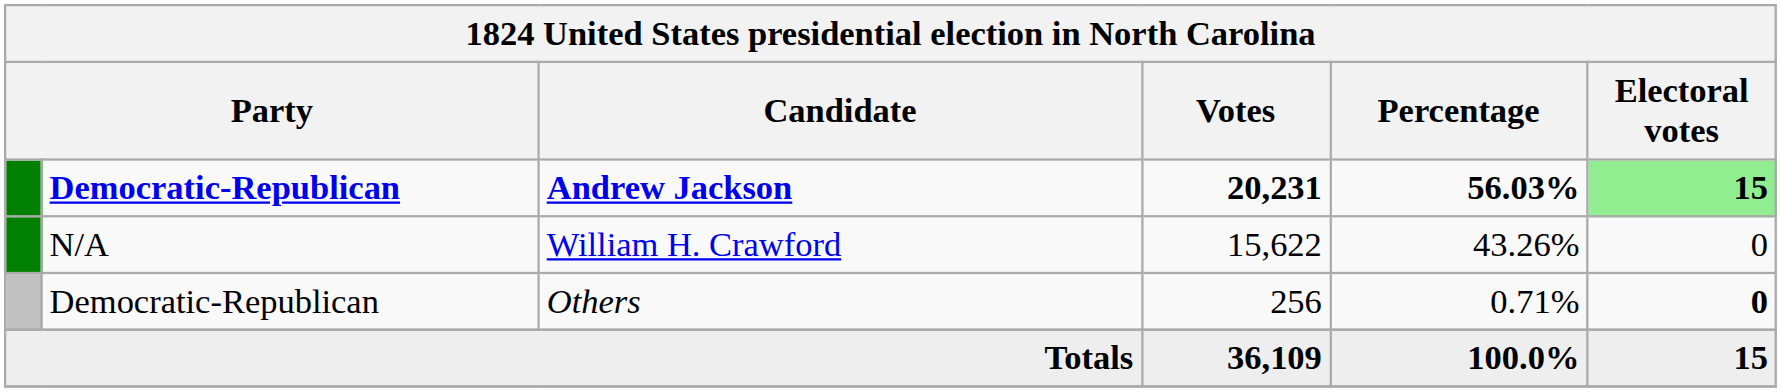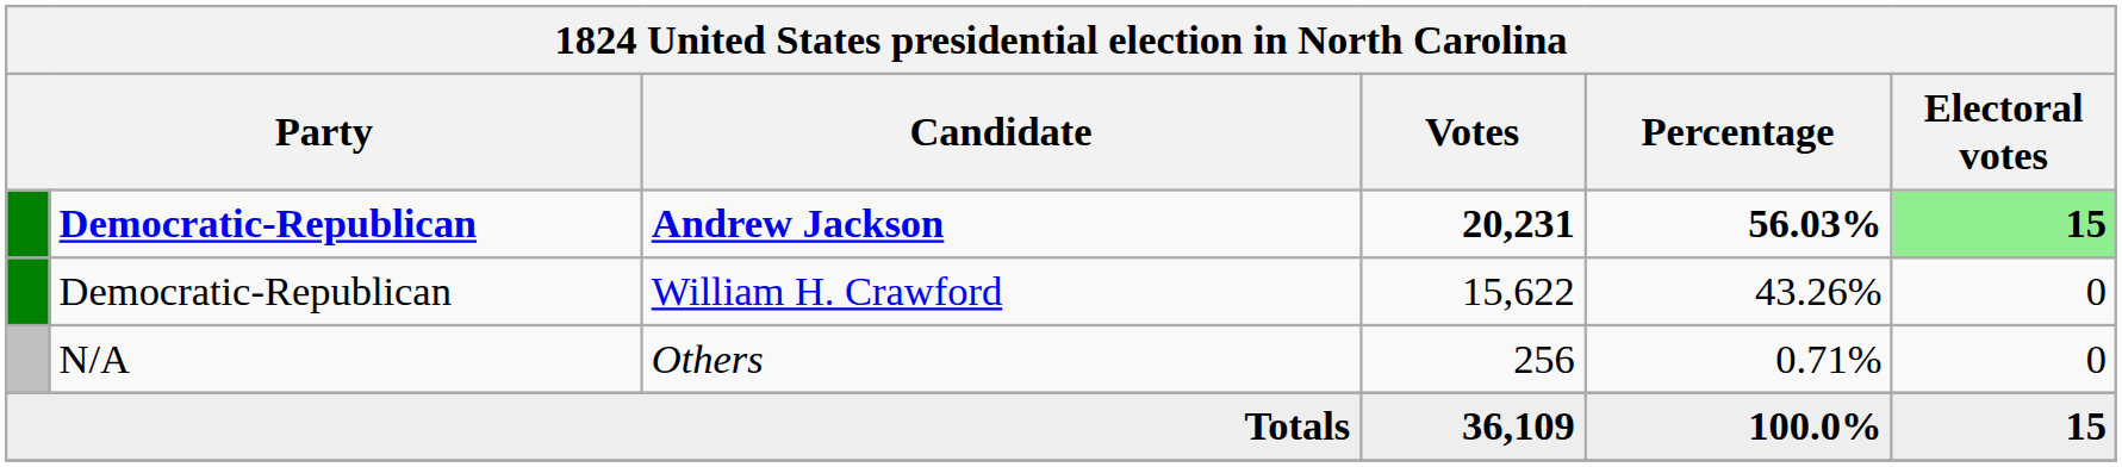William H. Crawford | column 2: N/A -> Democratic-Republican
Others | column 2: Democratic-Republican -> N/A
Others | Electoral votes: bold -> normal
